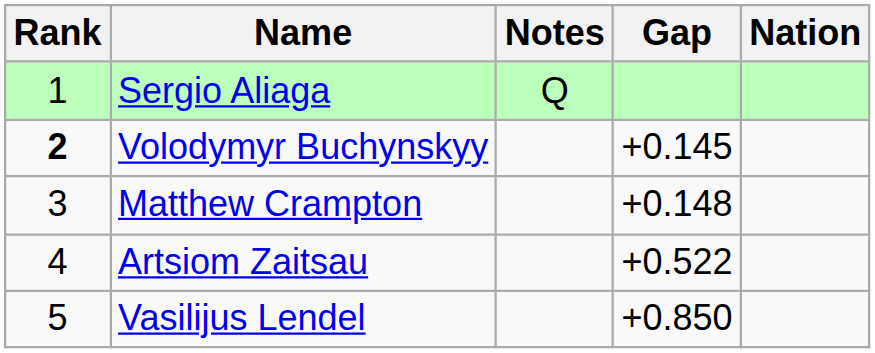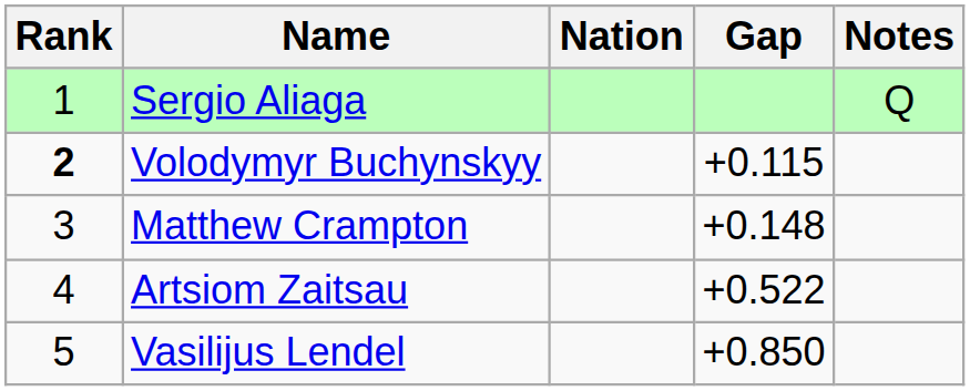columns swapped: Nation <-> Notes
Volodymyr Buchynskyy | Gap: +0.145 -> +0.115
